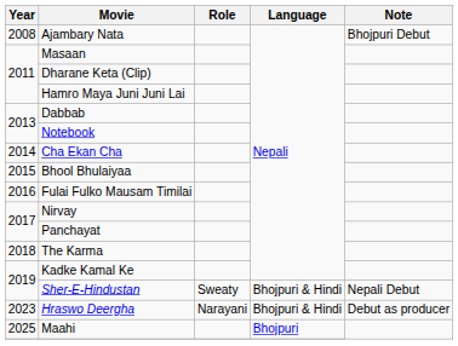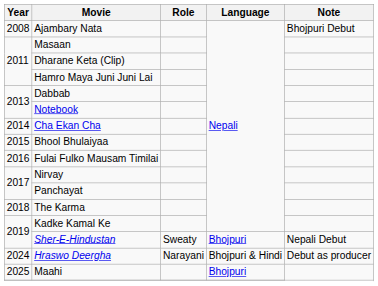Sher-E-Hindustan | Language: Bhojpuri & Hindi -> Bhojpuri
Hraswo Deergha | Year: 2023 -> 2024
